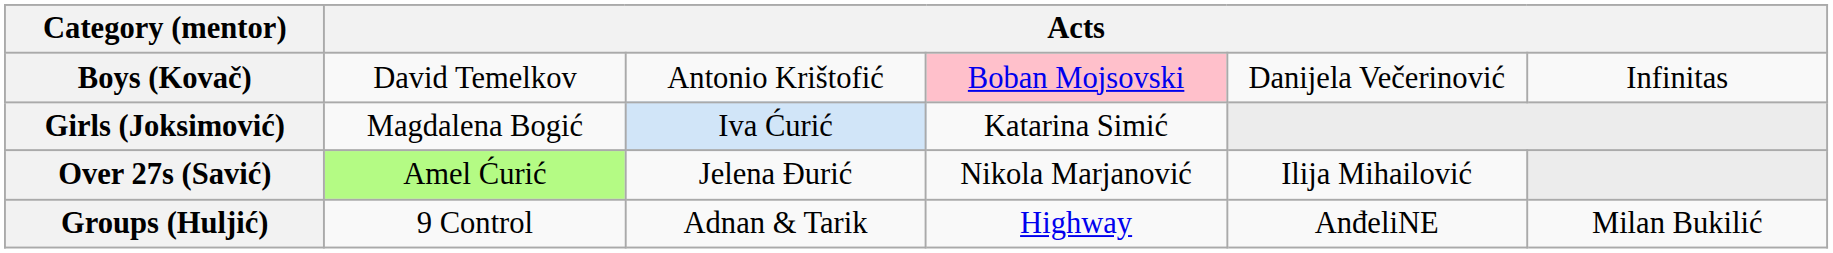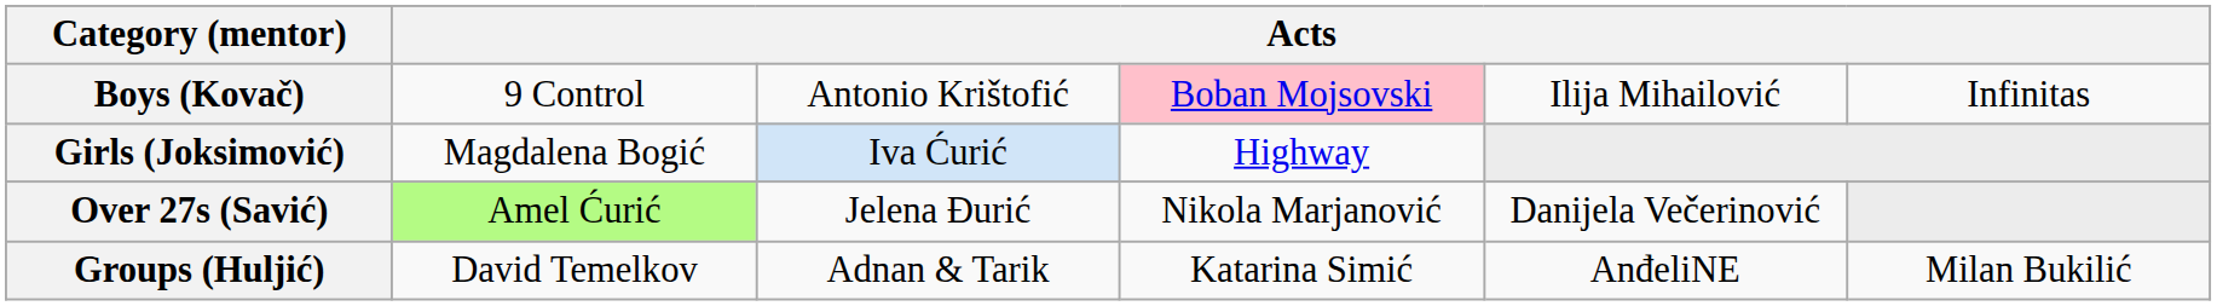Boys (Kovač) | column 2: David Temelkov -> 9 Control
Boys (Kovač) | column 5: Danijela Večerinović -> Ilija Mihailović
Girls (Joksimović) | column 4: Katarina Simić -> Highway
Over 27s (Savić) | column 5: Ilija Mihailović -> Danijela Večerinović
Groups (Huljić) | column 2: 9 Control -> David Temelkov
Groups (Huljić) | column 4: Highway -> Katarina Simić
